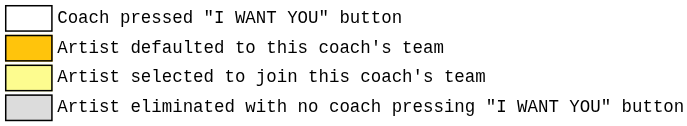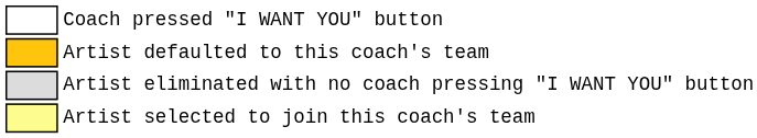rows swapped: Artist selected to join this coach's team <-> Artist eliminated with no coach pressing "I WANT YOU" button
